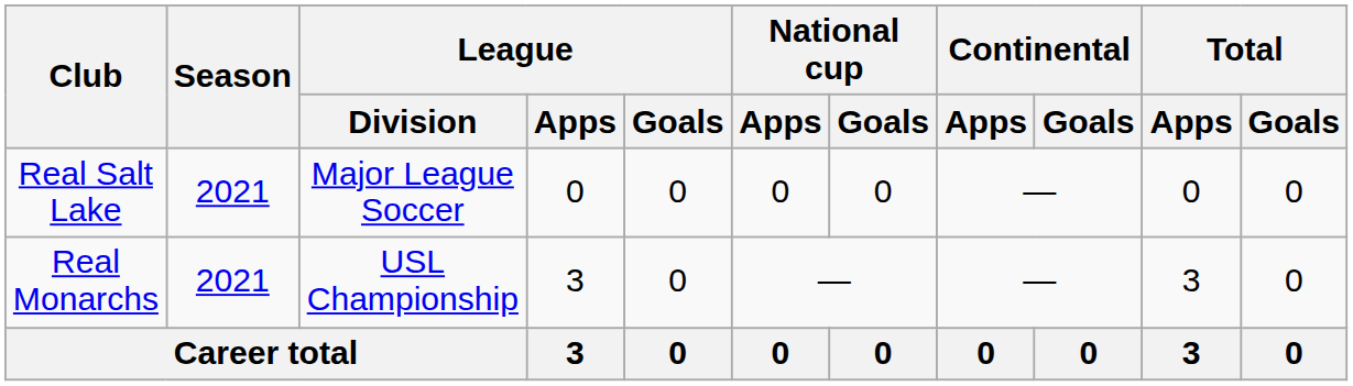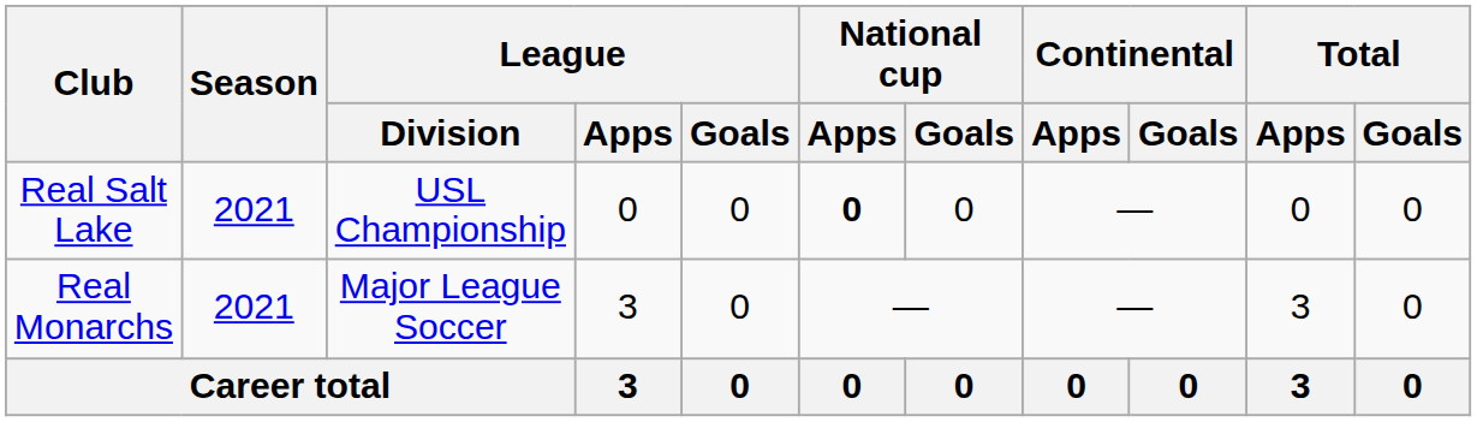Real Salt Lake | League / Division: Major League Soccer -> USL Championship
Real Salt Lake | National cup / Apps: normal -> bold
Real Monarchs | League / Division: USL Championship -> Major League Soccer
